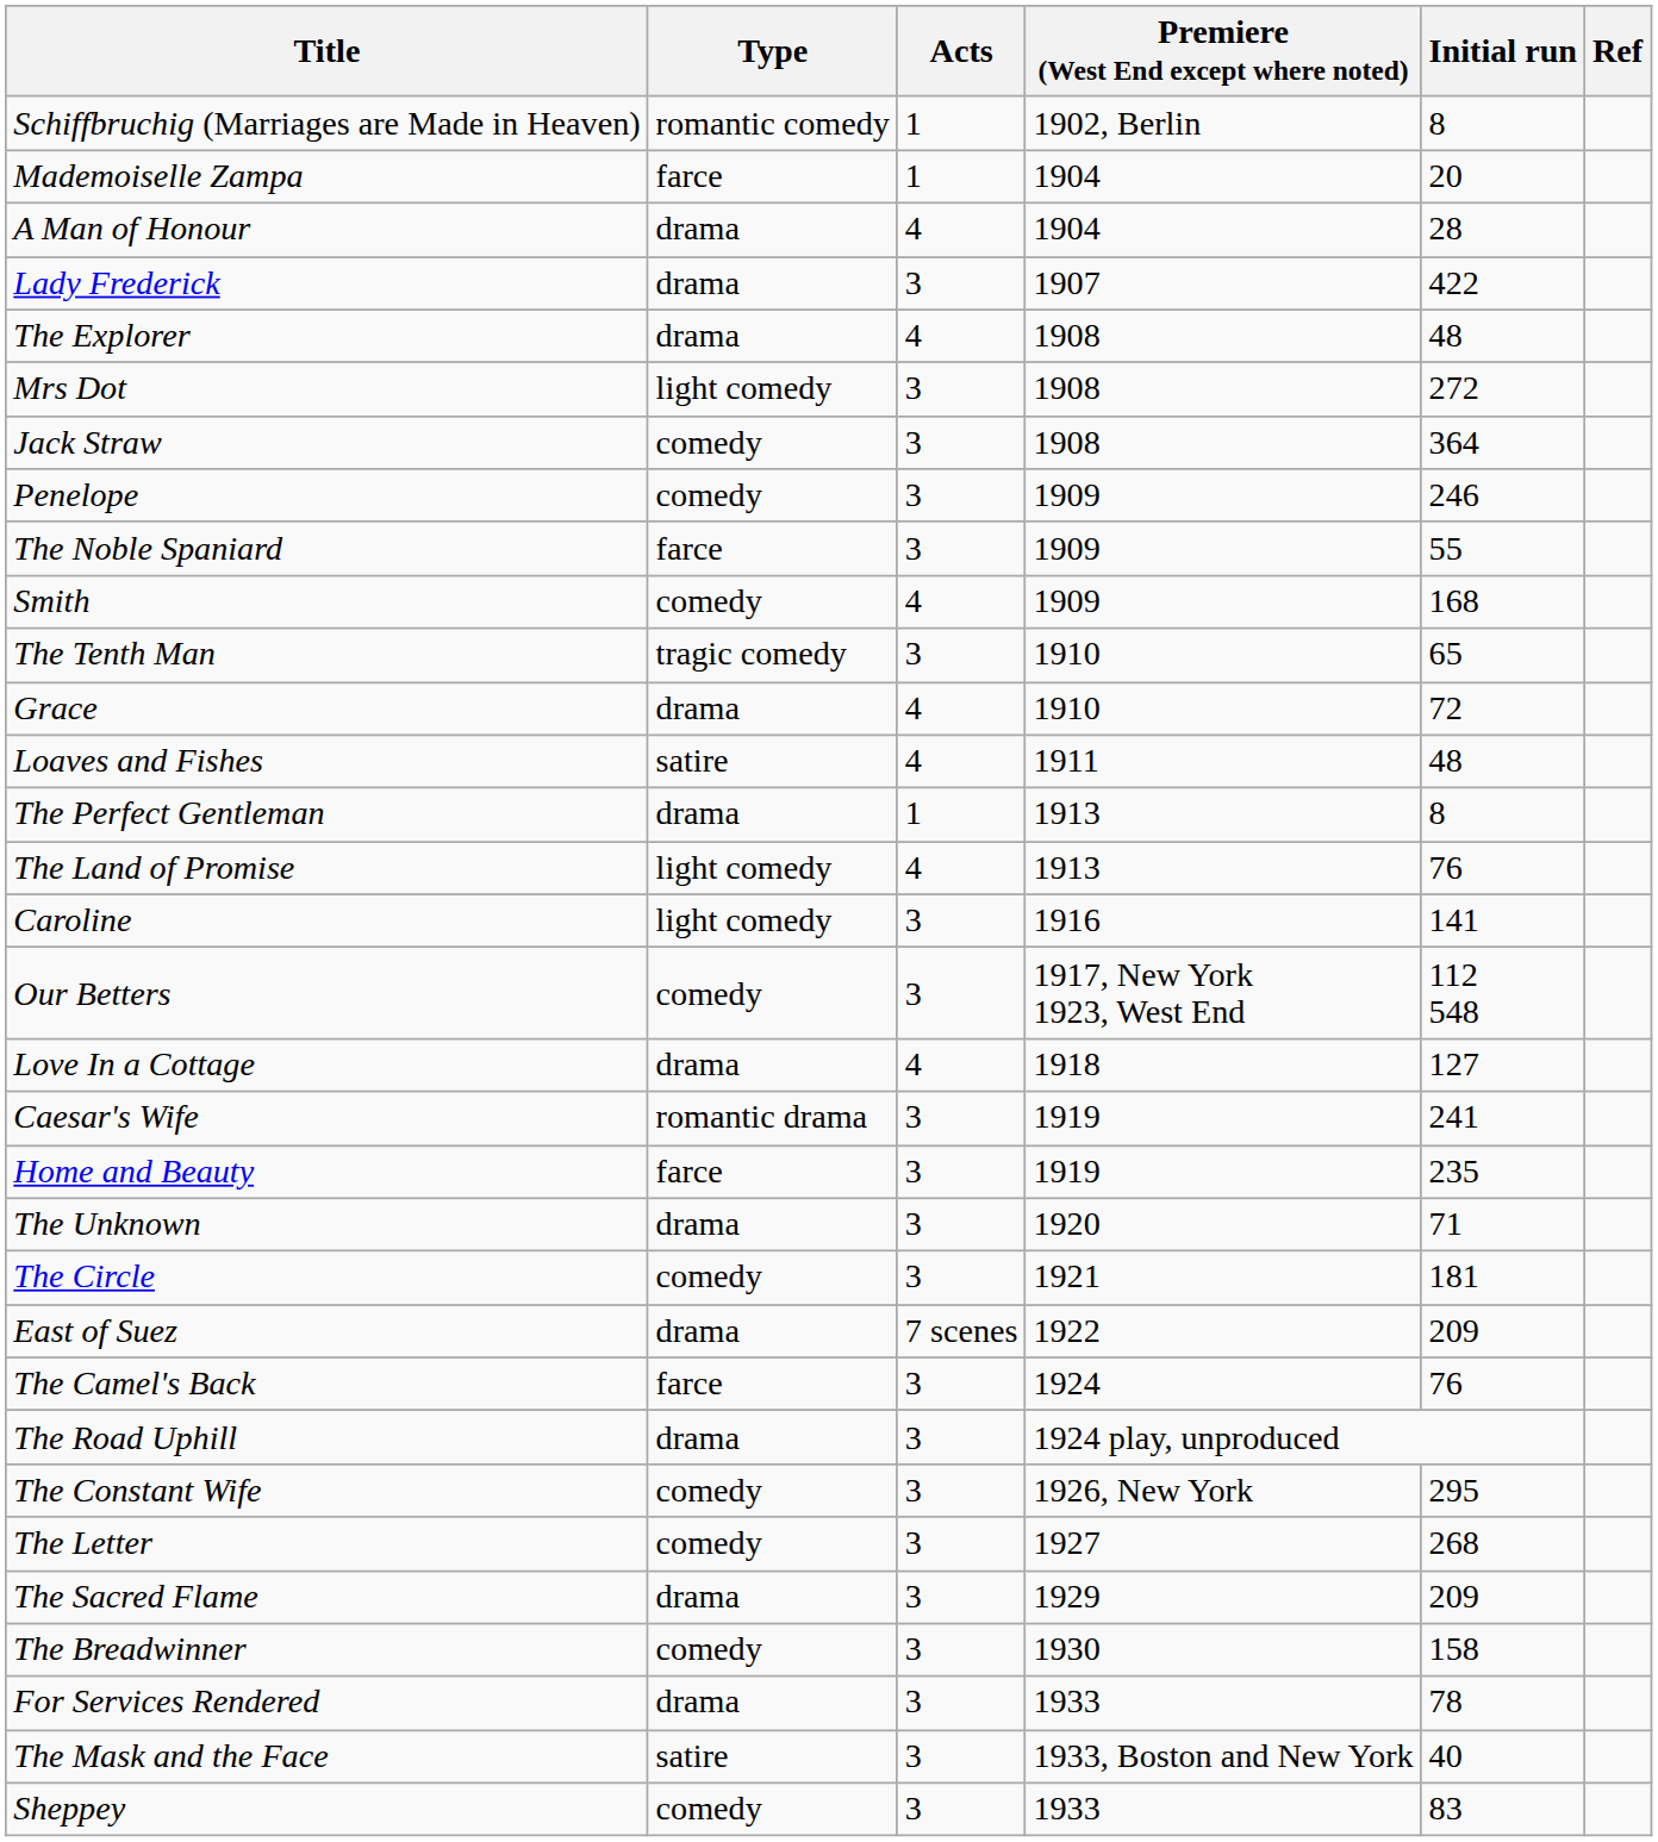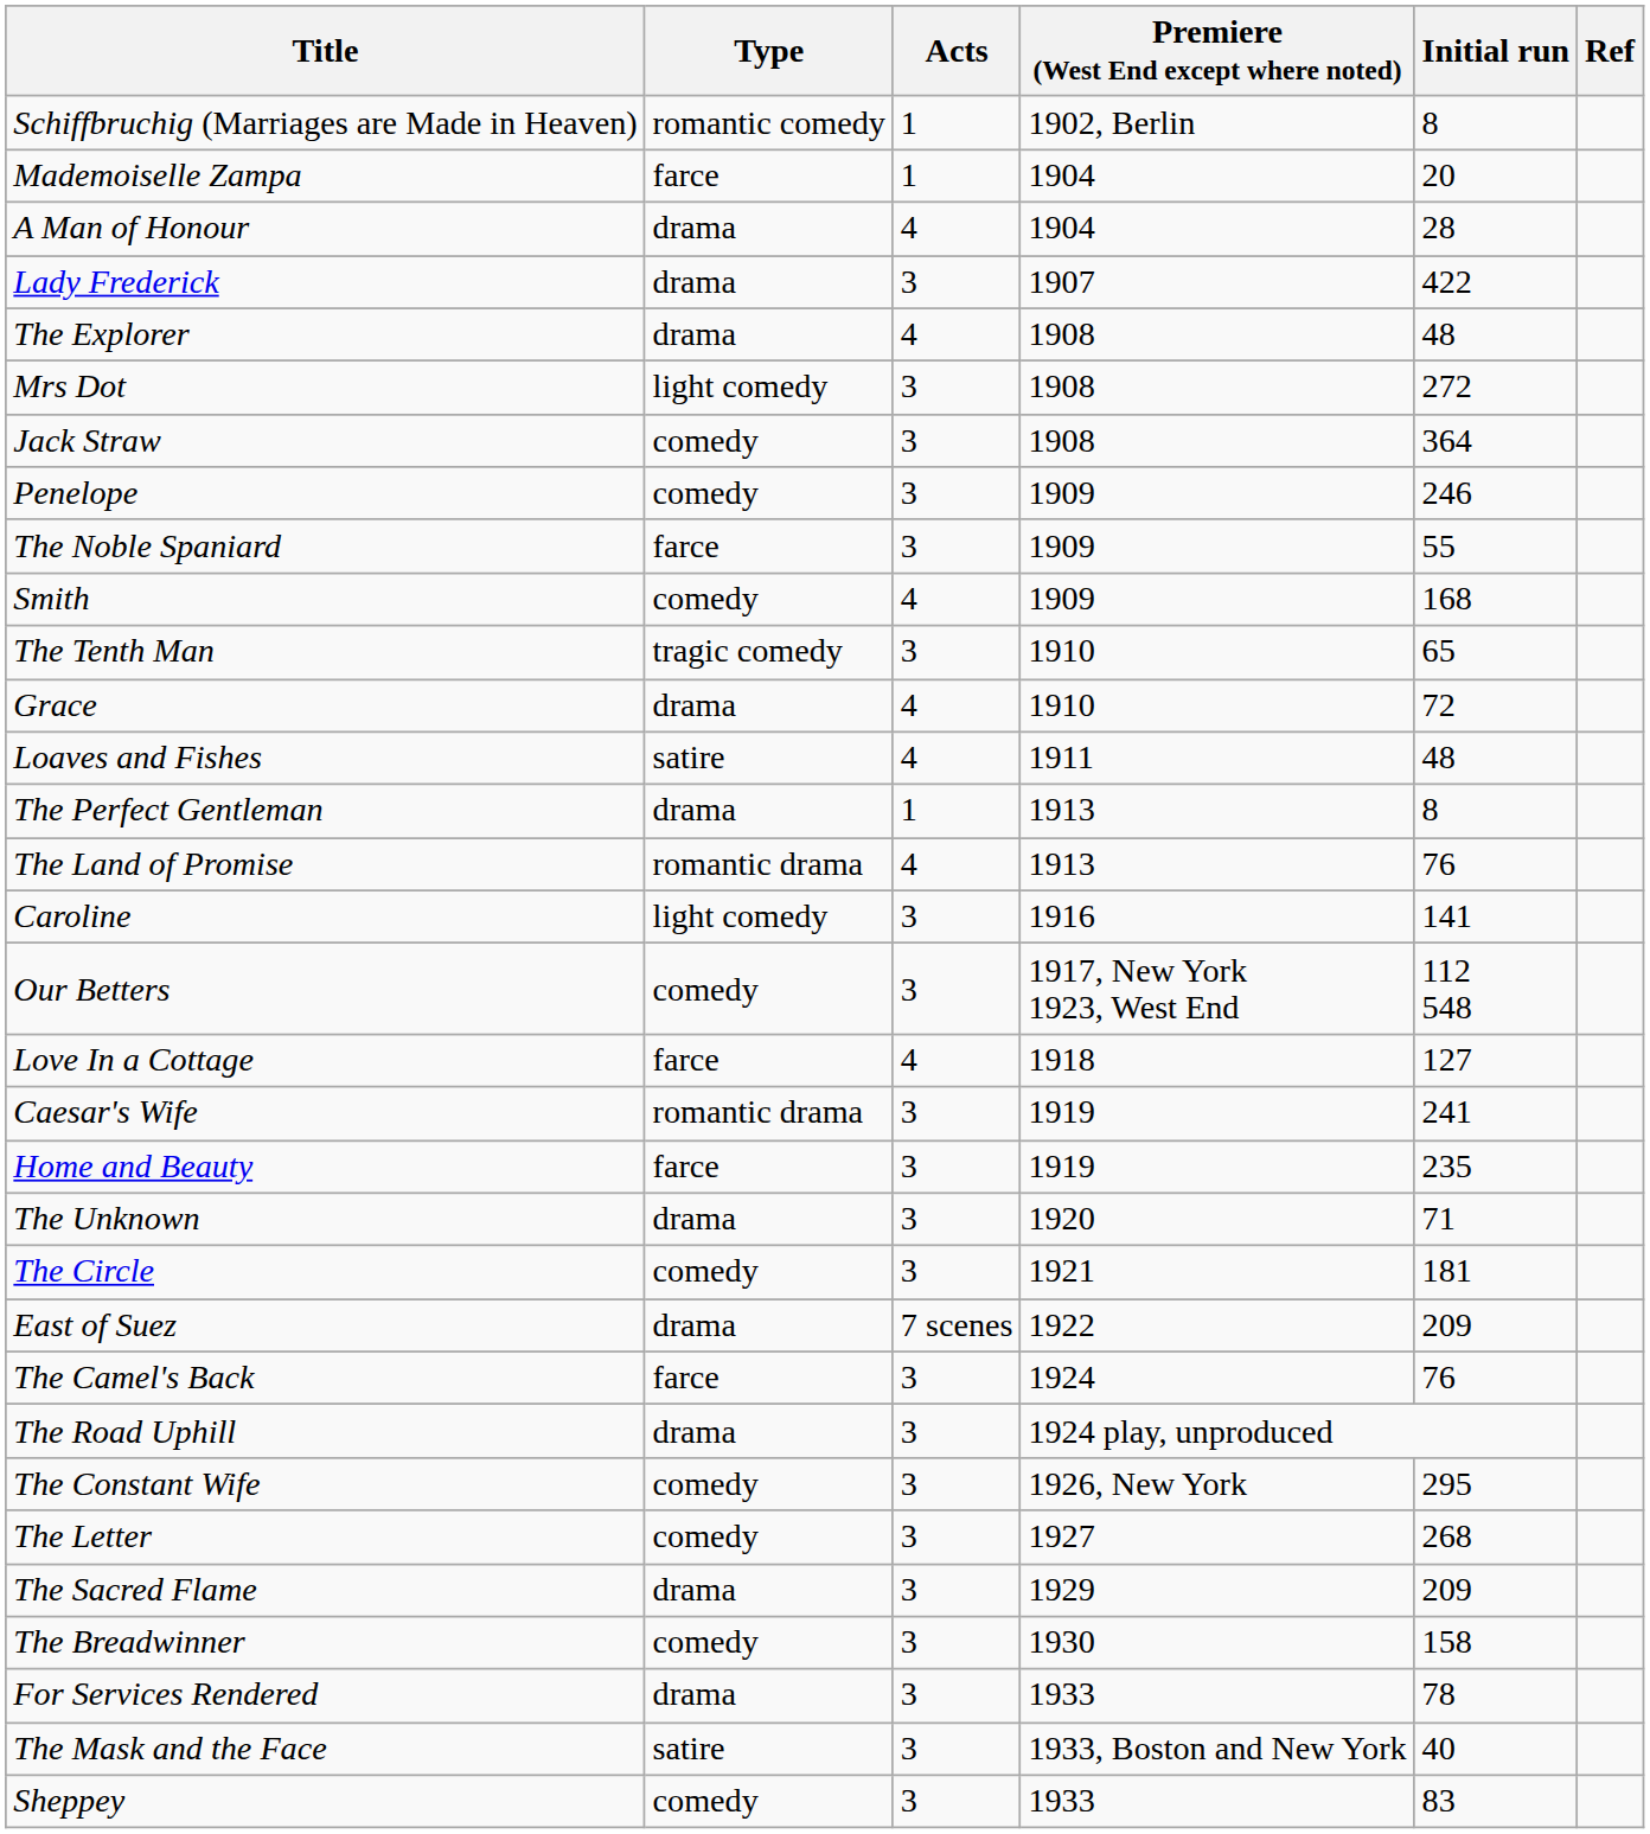The Land of Promise | Type: light comedy -> romantic drama
Love In a Cottage | Type: drama -> farce
